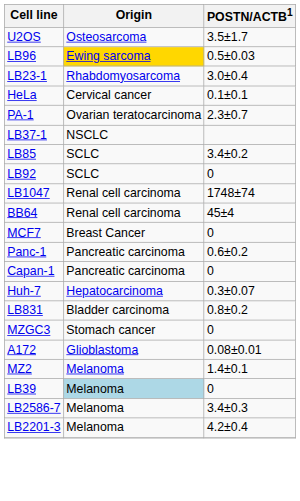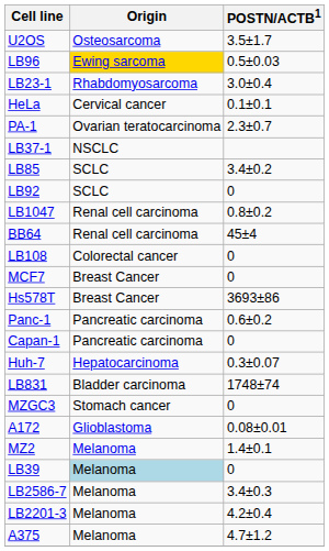LB1047 | POSTN/ACTB1: 1748±74 -> 0.8±0.2
+ row: LB108 | Colorectal cancer | 0
+ row: Hs578T | Breast Cancer | 3693±86
LB831 | POSTN/ACTB1: 0.8±0.2 -> 1748±74
+ row: A375 | Melanoma | 4.7±1.2
